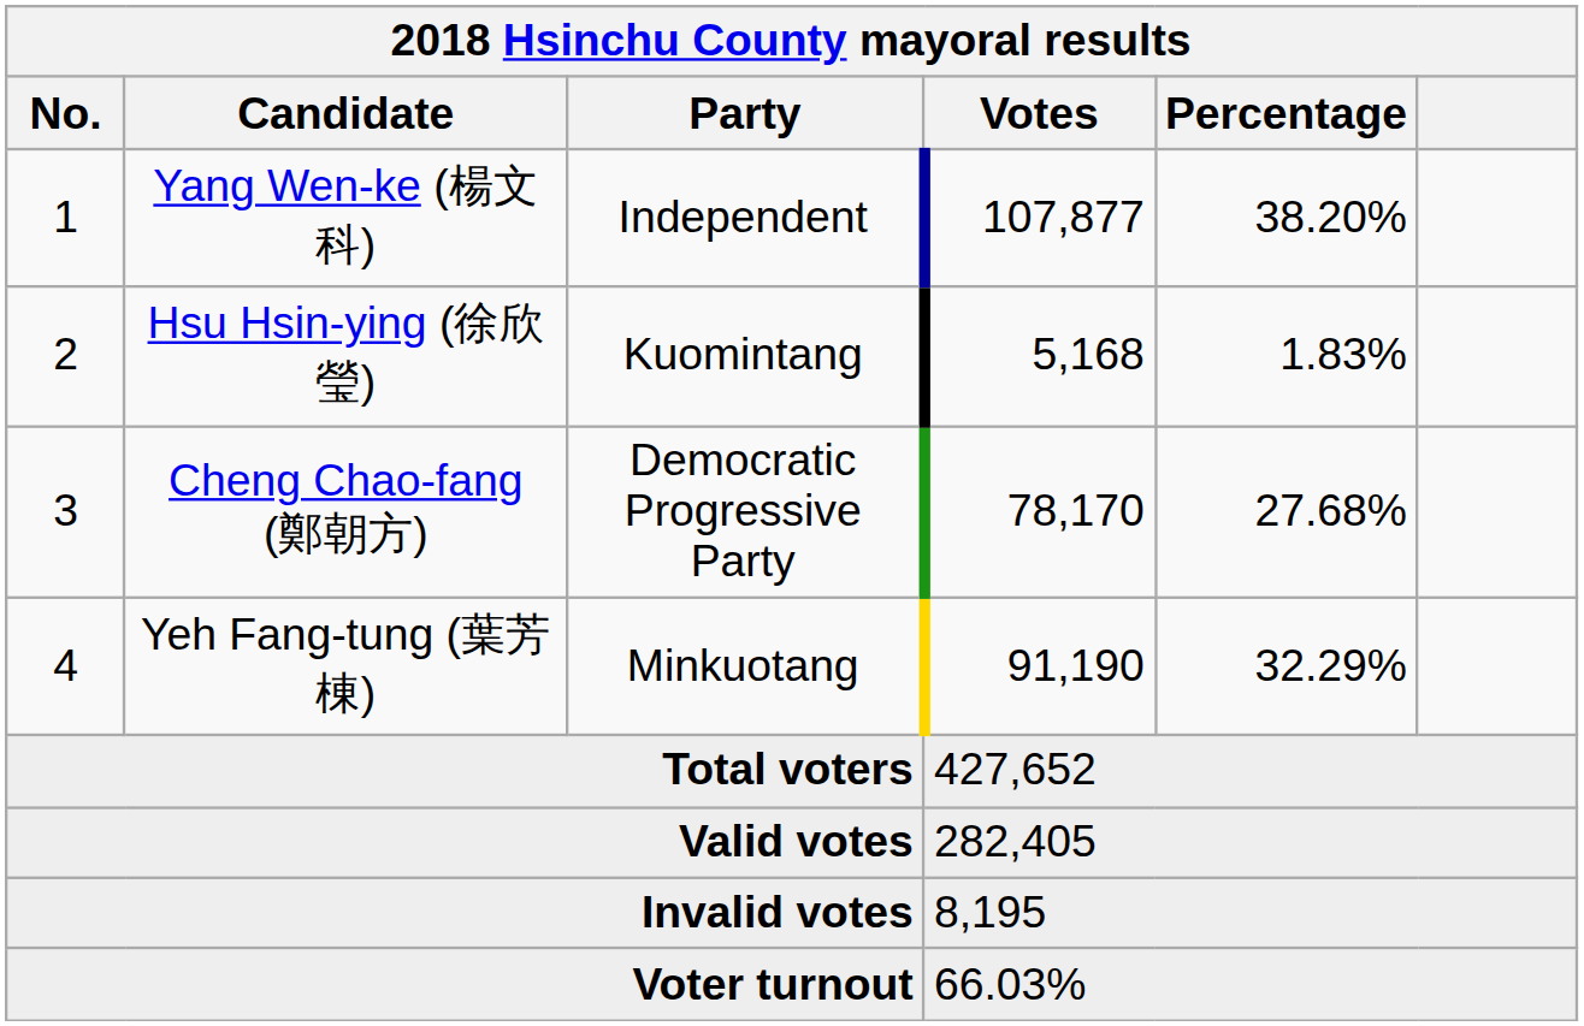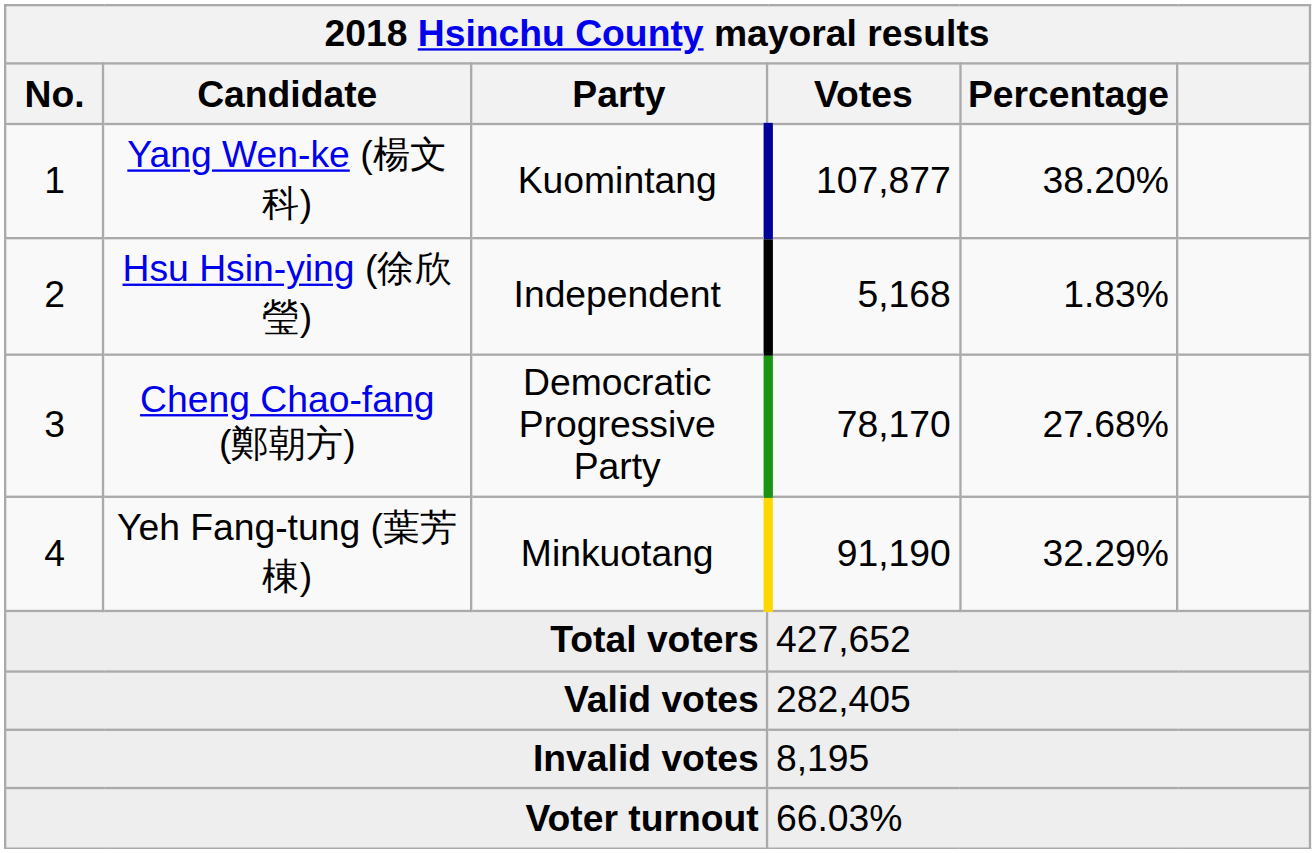1 | Party: Independent -> Kuomintang
2 | Party: Kuomintang -> Independent
